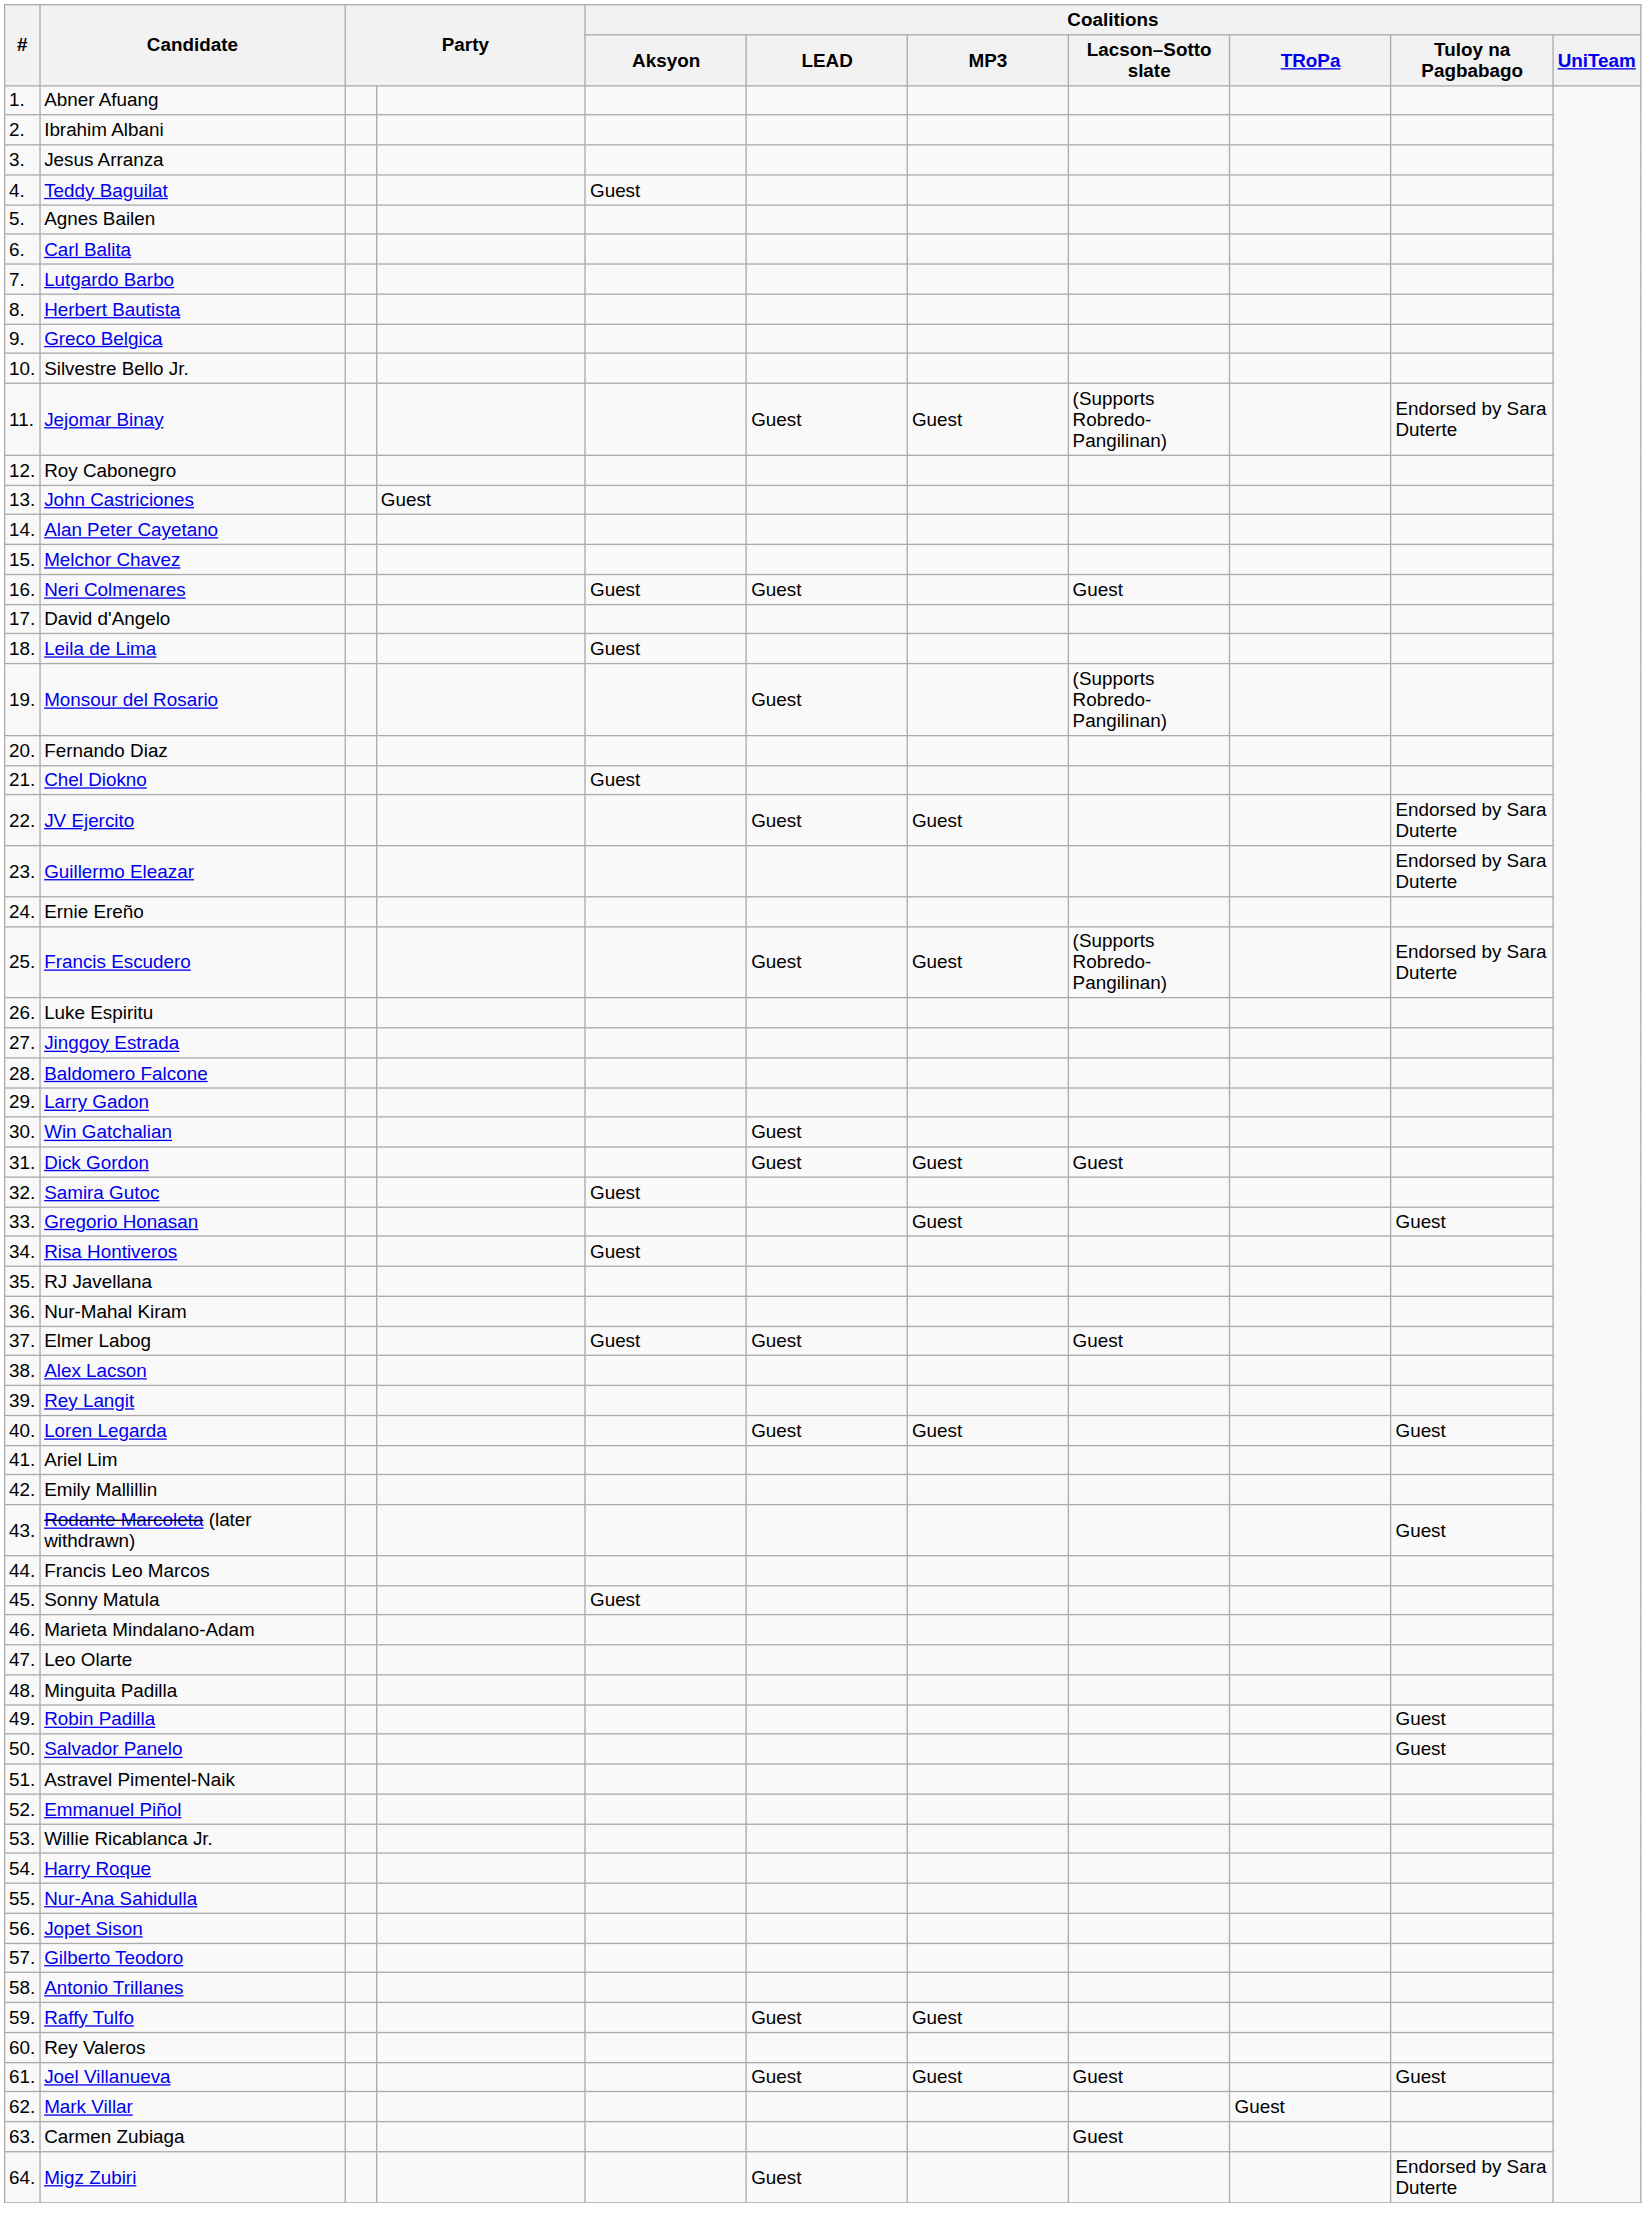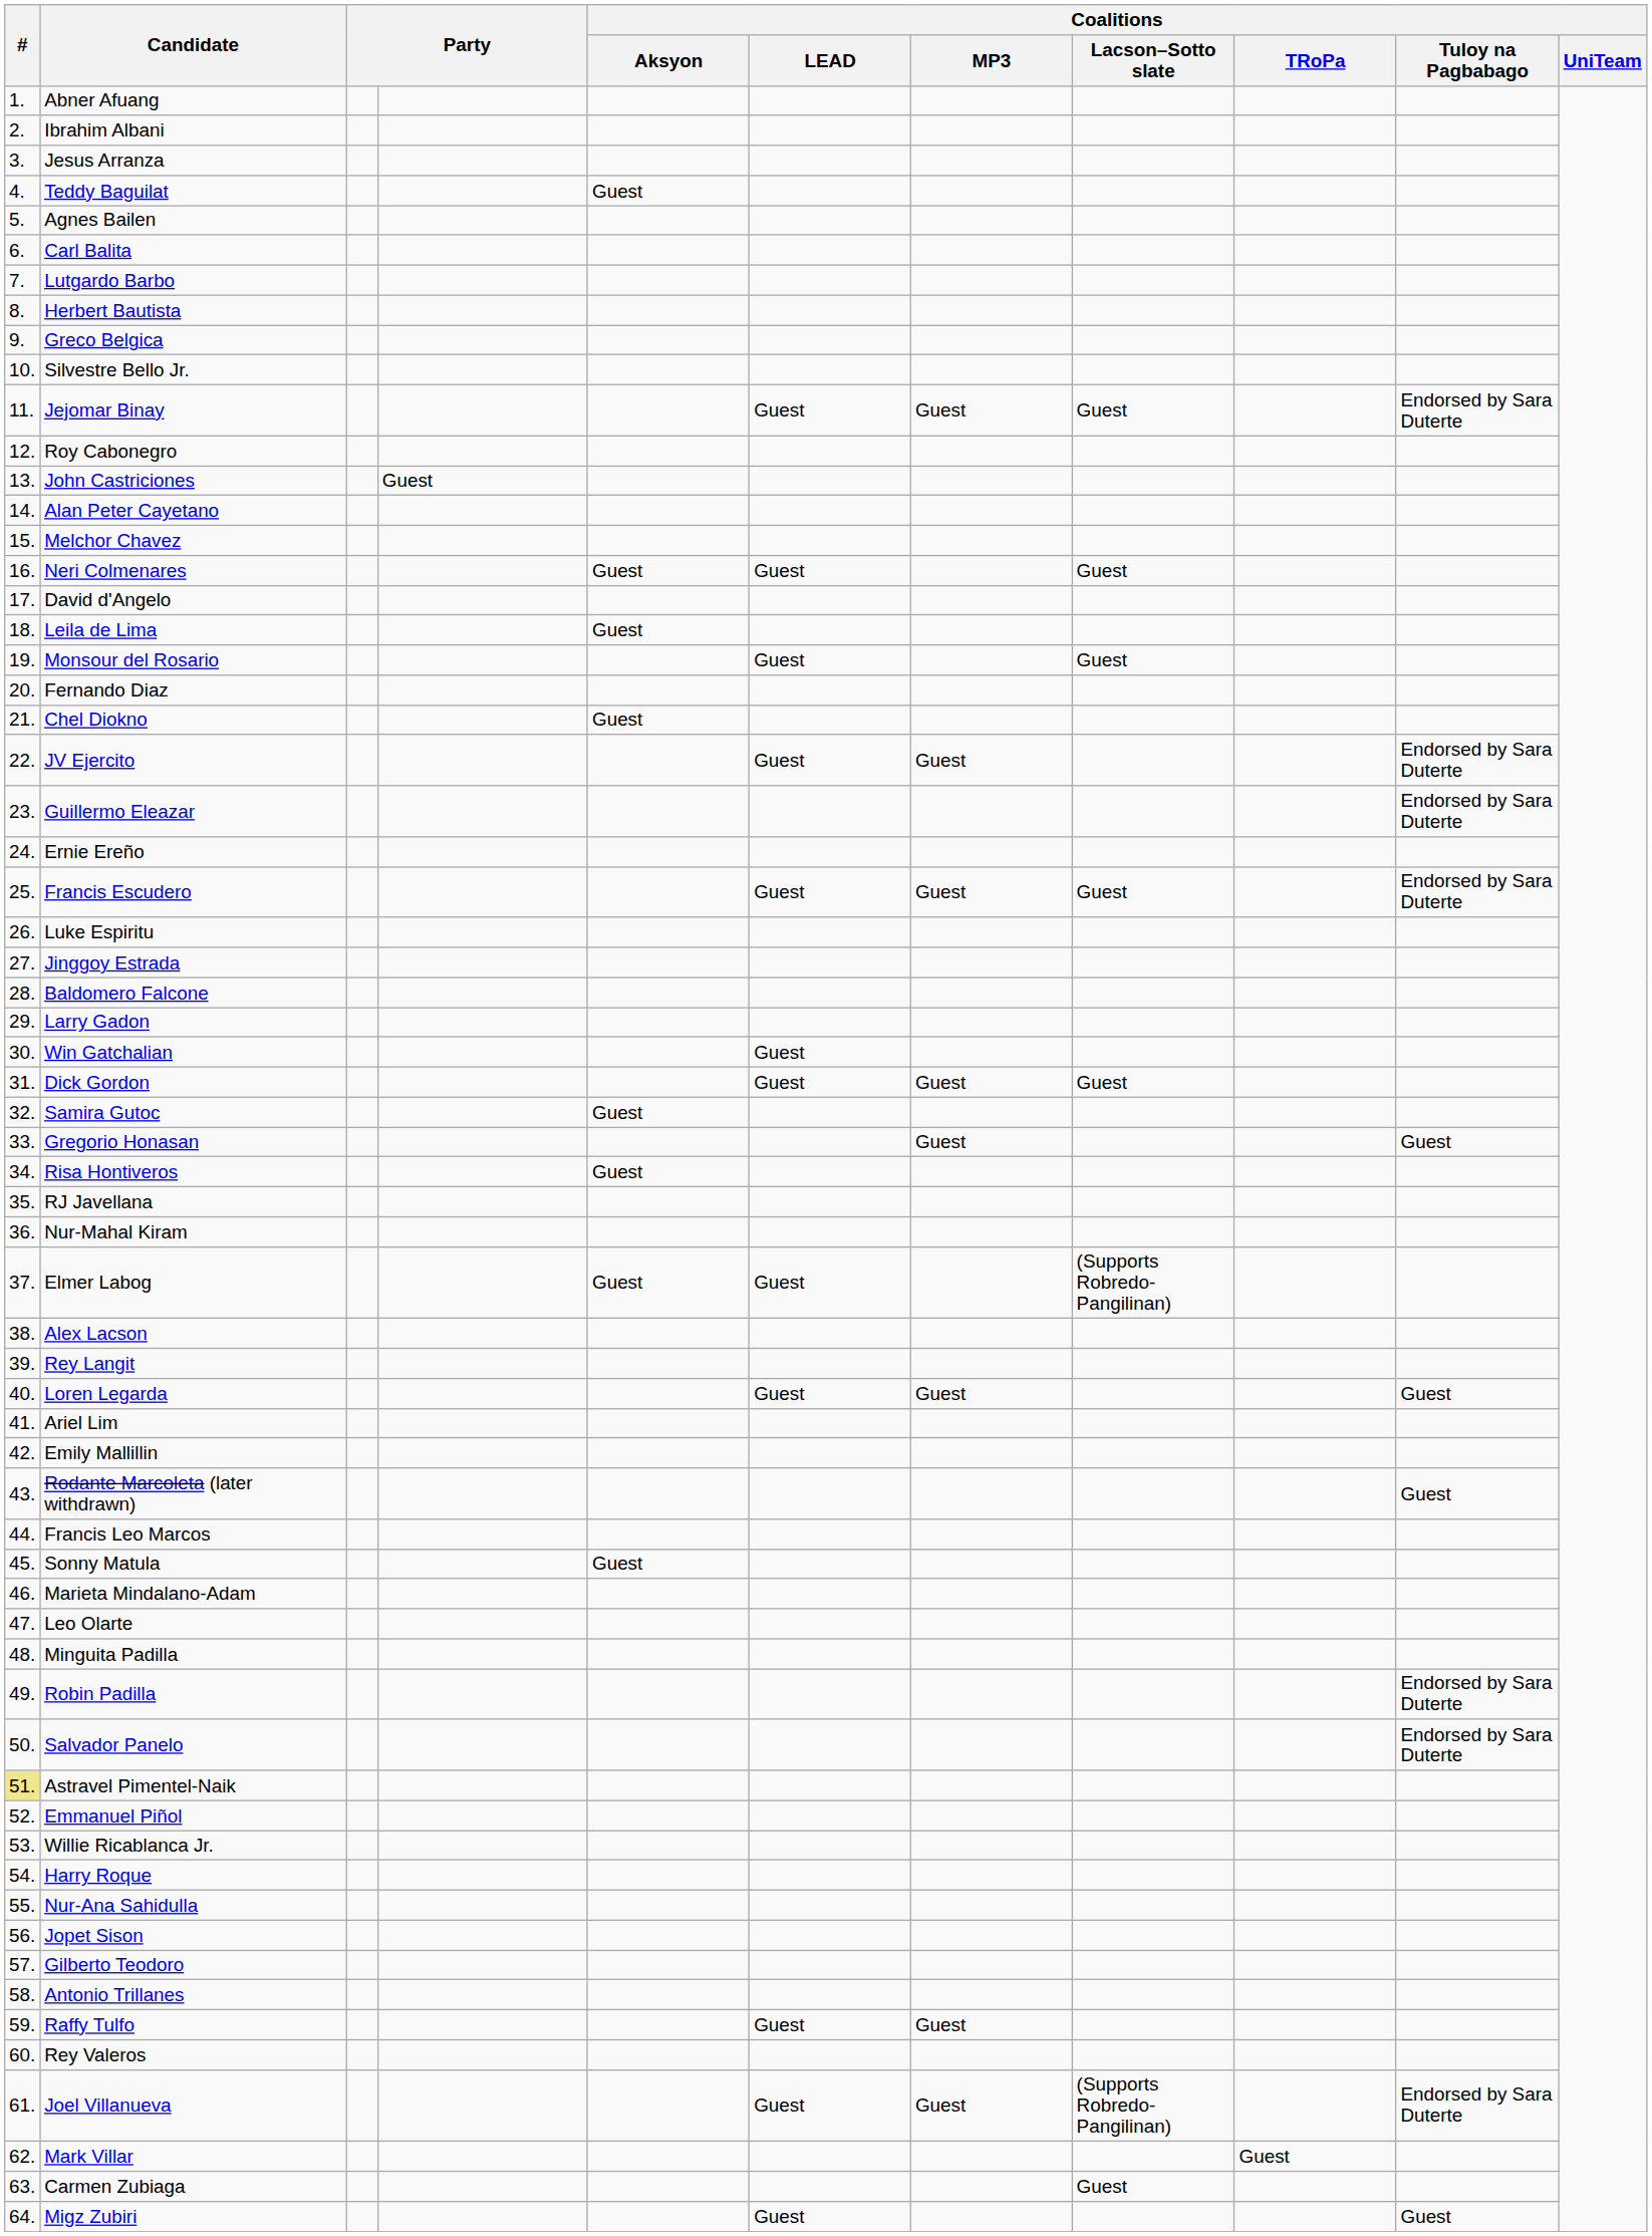Jejomar Binay | Coalitions / Lacson–Sotto slate: (Supports Robredo-Pangilinan) -> Guest
Monsour del Rosario | Coalitions / Lacson–Sotto slate: (Supports Robredo-Pangilinan) -> Guest
Francis Escudero | Coalitions / Lacson–Sotto slate: (Supports Robredo-Pangilinan) -> Guest
Elmer Labog | Coalitions / Lacson–Sotto slate: Guest -> (Supports Robredo-Pangilinan)
Robin Padilla | Coalitions / Tuloy na Pagbabago: Guest -> Endorsed by Sara Duterte
Salvador Panelo | Coalitions / Tuloy na Pagbabago: Guest -> Endorsed by Sara Duterte
Astravel Pimentel-Naik | #: no background -> khaki background
Joel Villanueva | Coalitions / Lacson–Sotto slate: Guest -> (Supports Robredo-Pangilinan)
Joel Villanueva | Coalitions / Tuloy na Pagbabago: Guest -> Endorsed by Sara Duterte
Migz Zubiri | Coalitions / Tuloy na Pagbabago: Endorsed by Sara Duterte -> Guest
